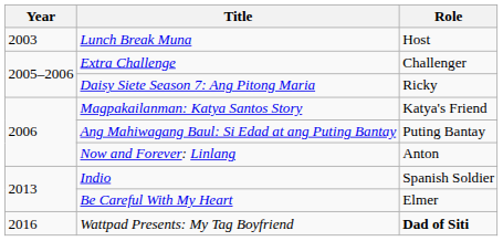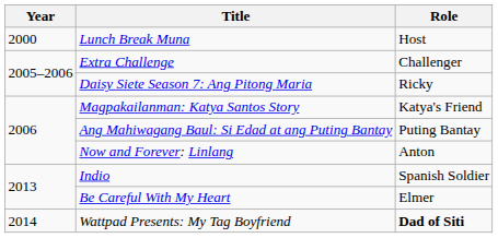Lunch Break Muna | Year: 2003 -> 2000
Wattpad Presents: My Tag Boyfriend | Year: 2016 -> 2014
